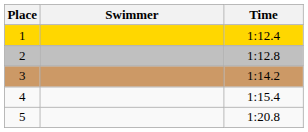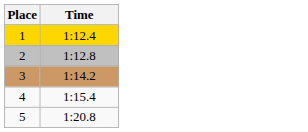- column: Swimmer
